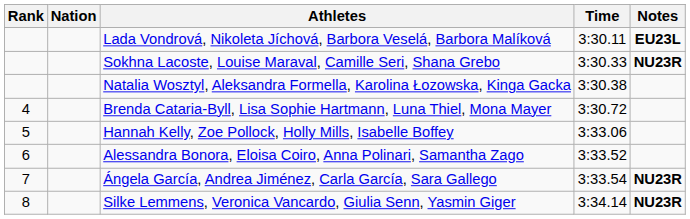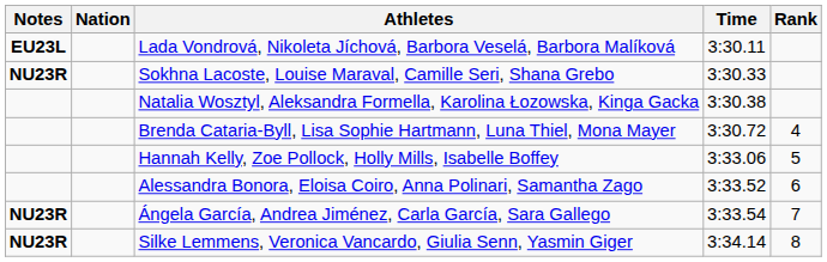columns swapped: Rank <-> Notes
